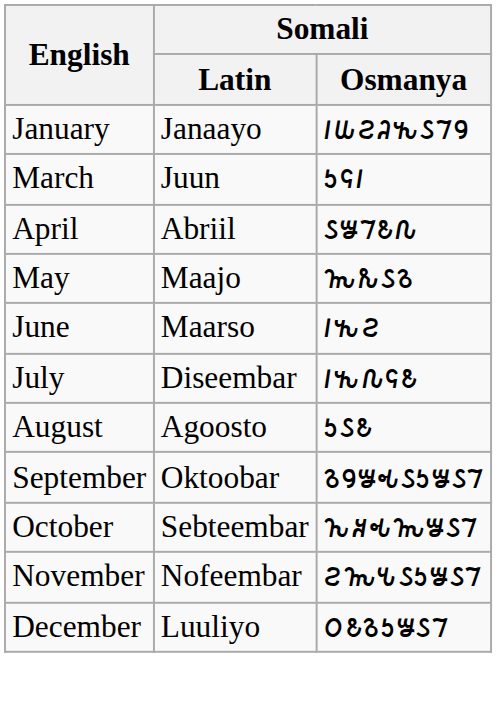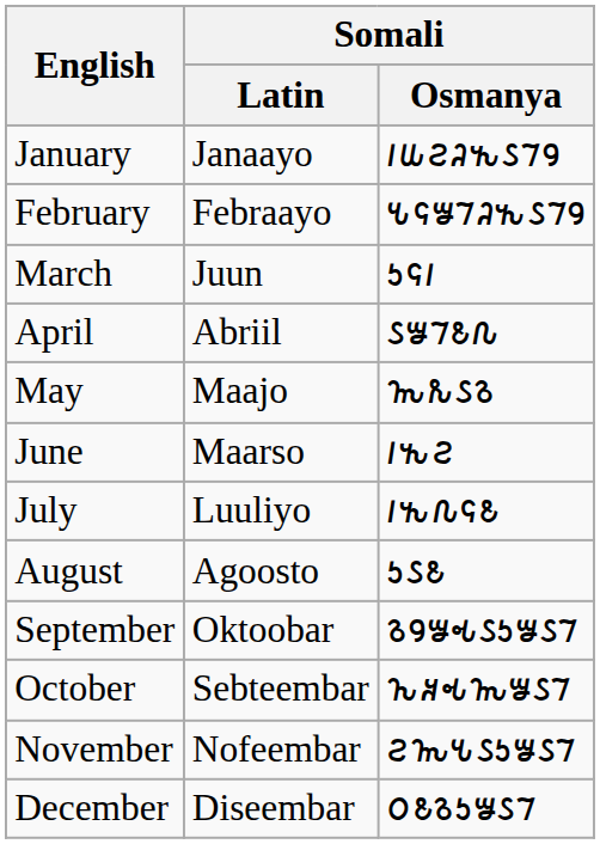+ row: February | Febraayo | 𐒍𐒛𐒁𐒇𐒚𐒓𐒖𐒇𐒘
July | Somali / Latin: Diseembar -> Luuliyo
December | Somali / Latin: Luuliyo -> Diseembar
